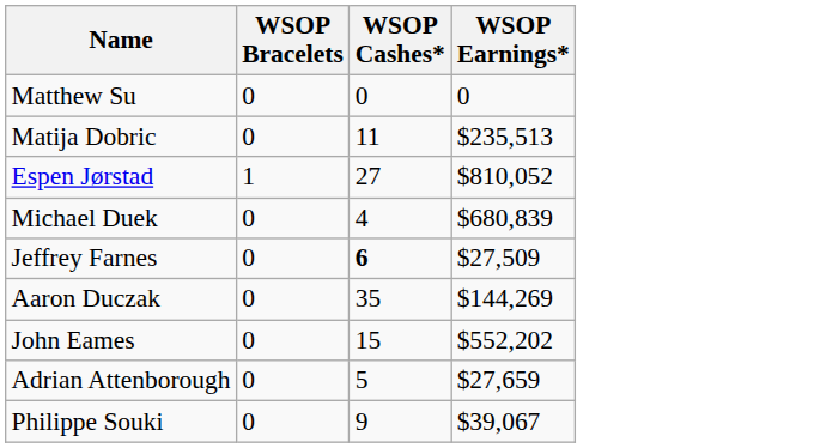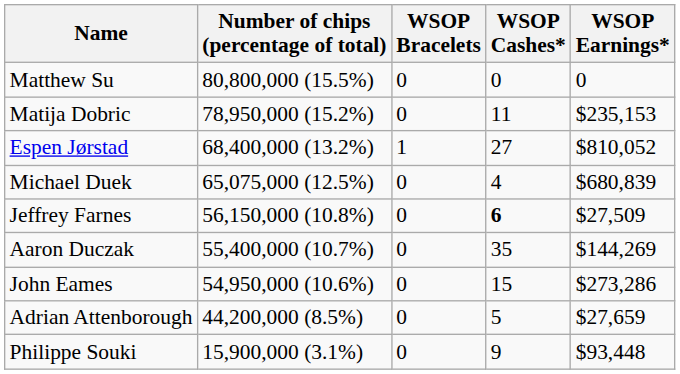+ column: Number of chips (percentage of total) | 80,800,000 (15.5%) | 78,950,000 (15.2%) | 68,400,000 (13.2%) | 65,075,000 (12.5%) | 56,150,000 (10.8%) | 55,400,000 (10.7%) | 54,950,000 (10.6%) | 44,200,000 (8.5%) | 15,900,000 (3.1%)
Matija Dobric | WSOP Earnings*: $235,513 -> $235,153
John Eames | WSOP Earnings*: $552,202 -> $273,286
Philippe Souki | WSOP Earnings*: $39,067 -> $93,448
